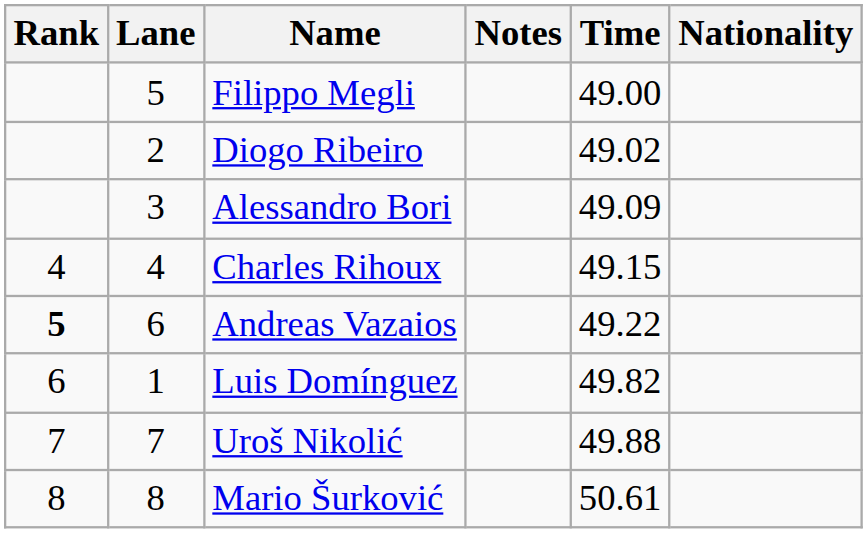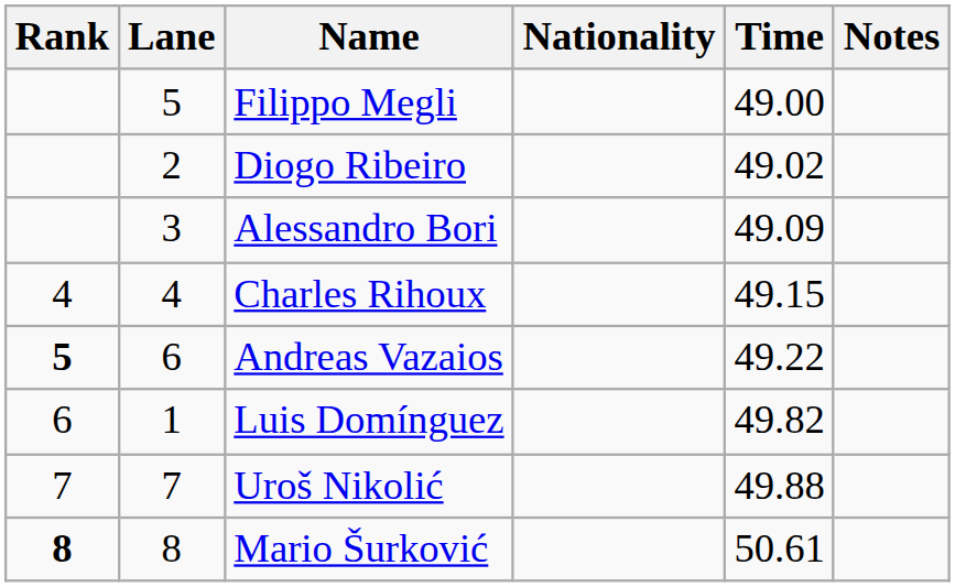columns swapped: Nationality <-> Notes
Mario Šurković | Rank: normal -> bold
